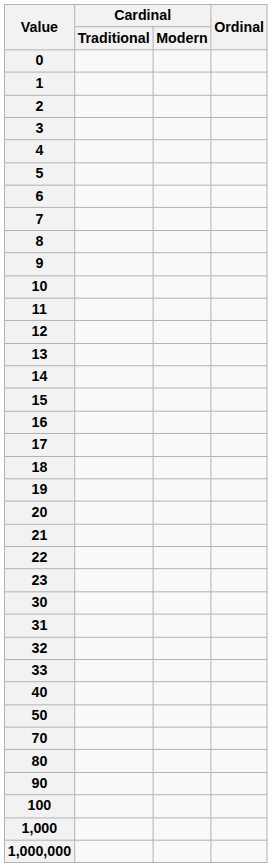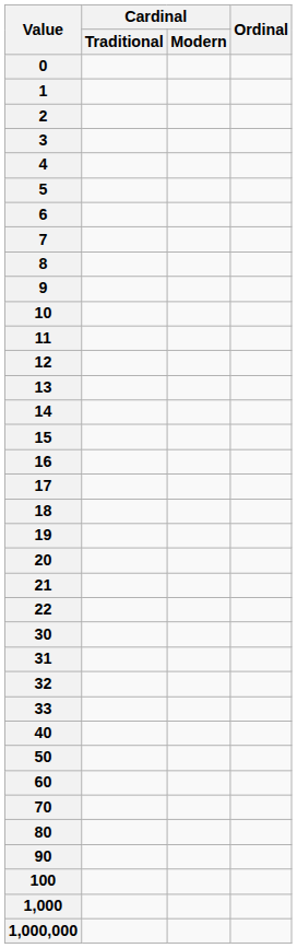- row: 23
+ row: 60
